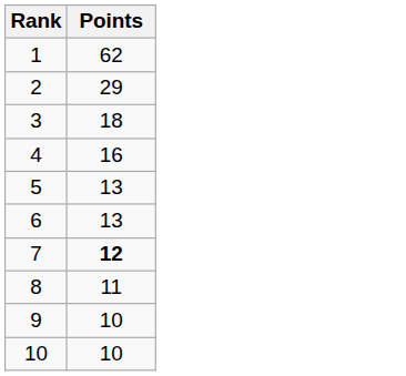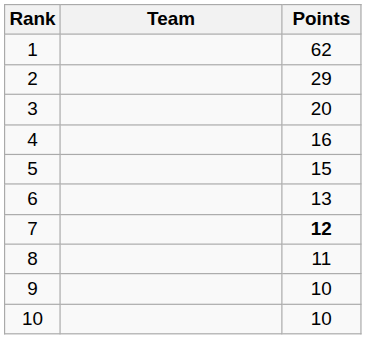+ column: Team
3 | Points: 18 -> 20
5 | Points: 13 -> 15
